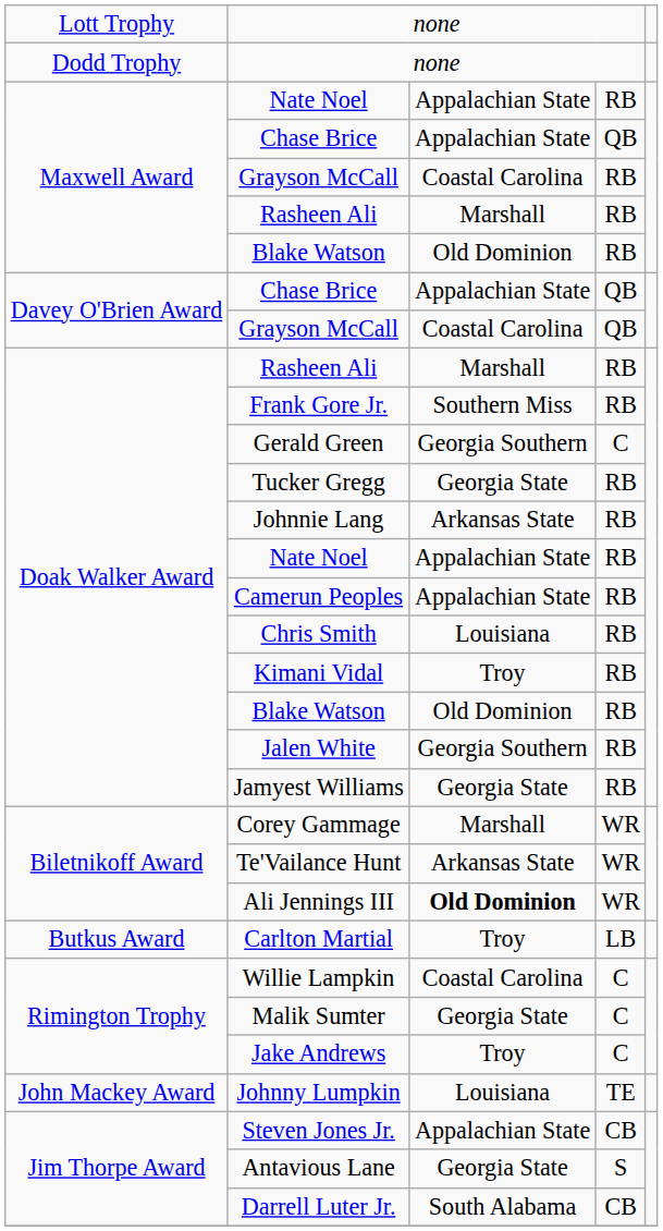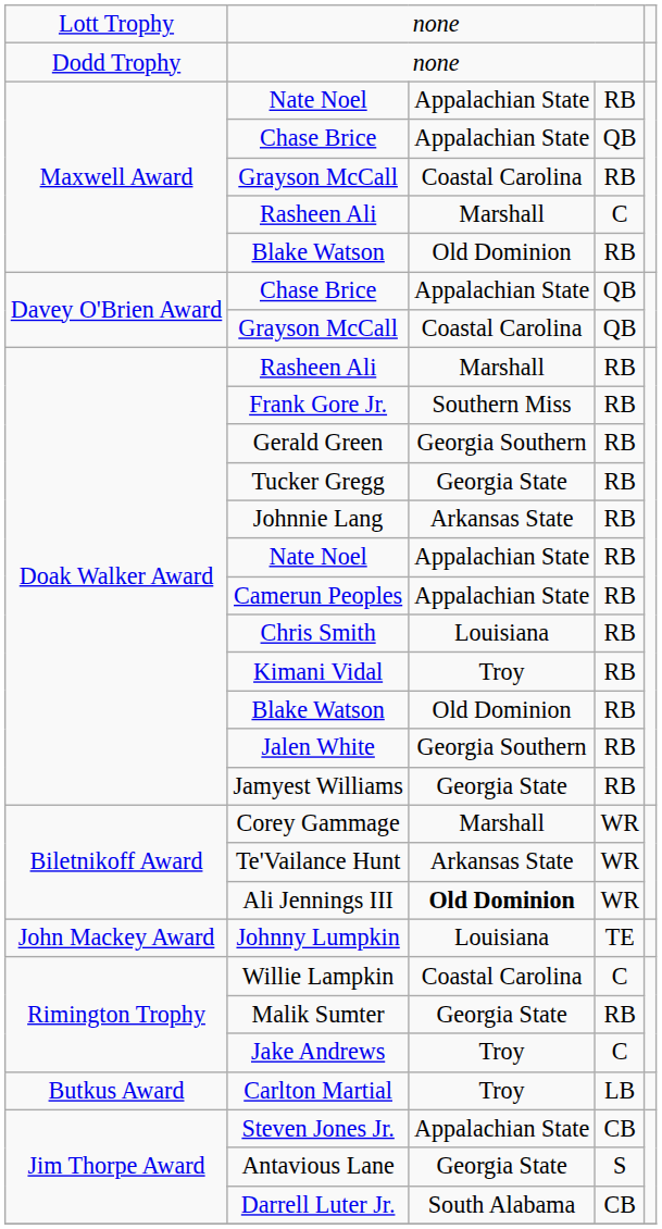Maxwell Award / Rasheen Ali | column 4: RB -> C
Gerald Green | column 4: C -> RB
rows swapped: Johnny Lumpkin <-> Carlton Martial
Malik Sumter | column 4: C -> RB
